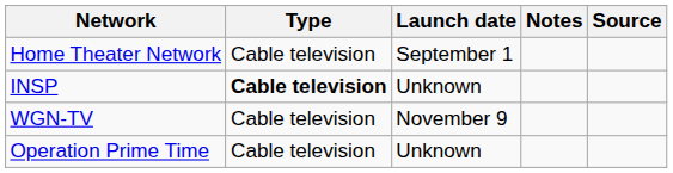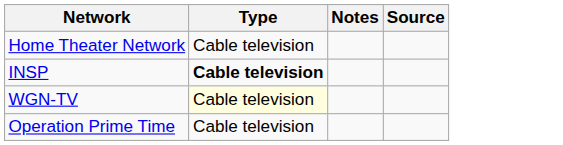- column: Launch date | September 1 | Unknown | November 9 | Unknown
WGN-TV | Type: no background -> lightyellow background
